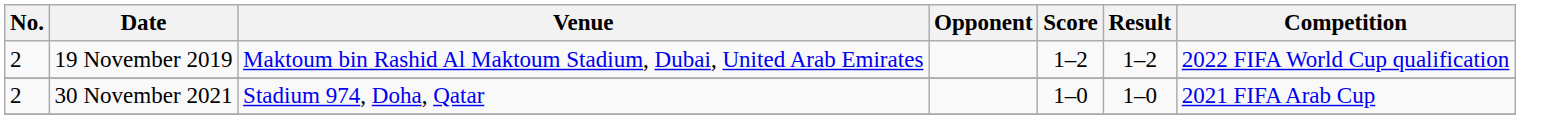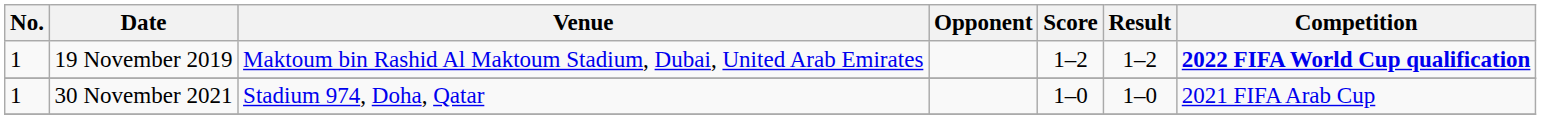19 November 2019 | No.: 2 -> 1
19 November 2019 | Competition: normal -> bold
30 November 2021 | No.: 2 -> 1
